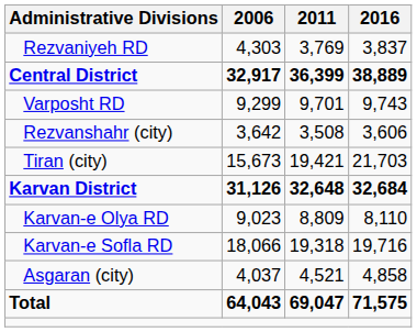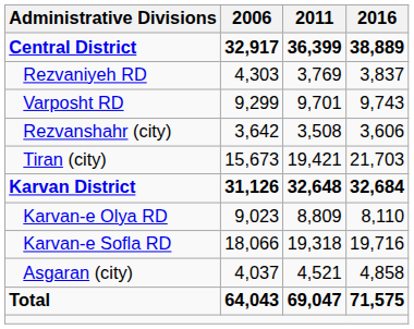rows swapped: Central District <-> Rezvaniyeh RD
